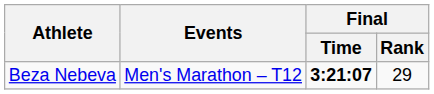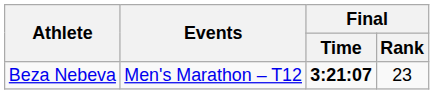Beza Nebeva | Final / Rank: 29 -> 23
